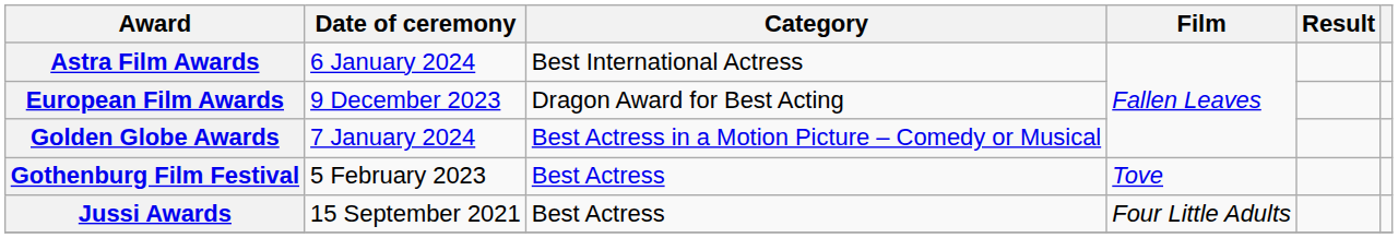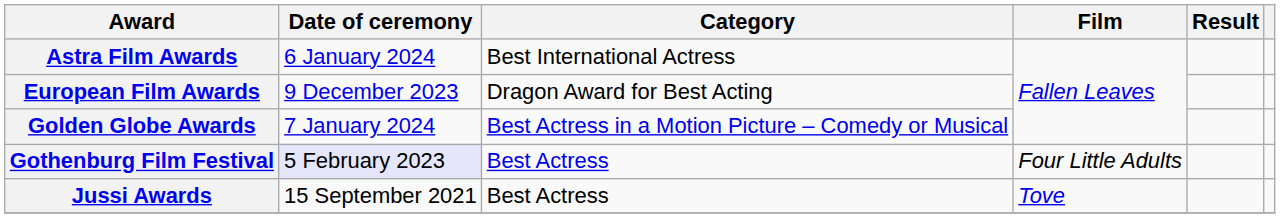Gothenburg Film Festival | Date of ceremony: no background -> lavender background
Gothenburg Film Festival | Film: Tove -> Four Little Adults
Jussi Awards | Film: Four Little Adults -> Tove
